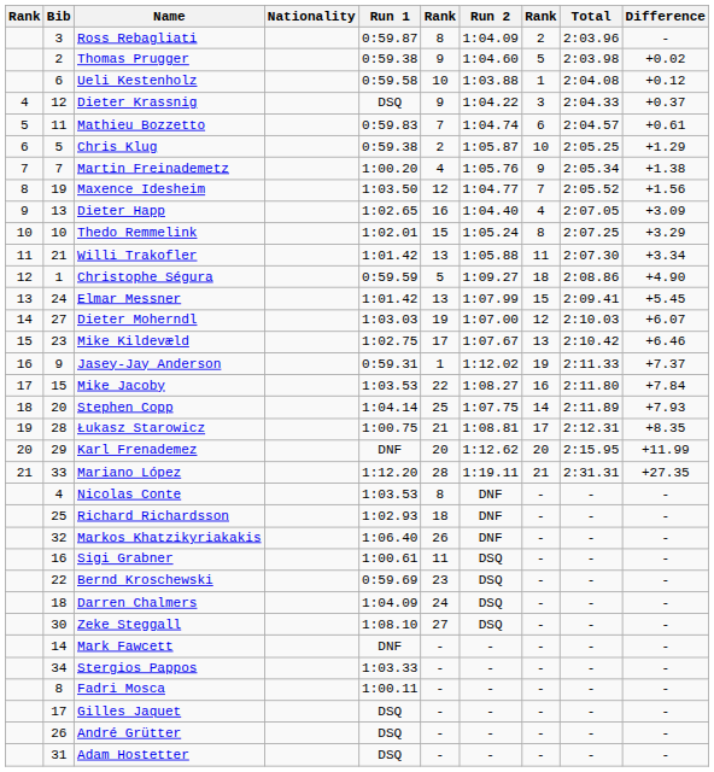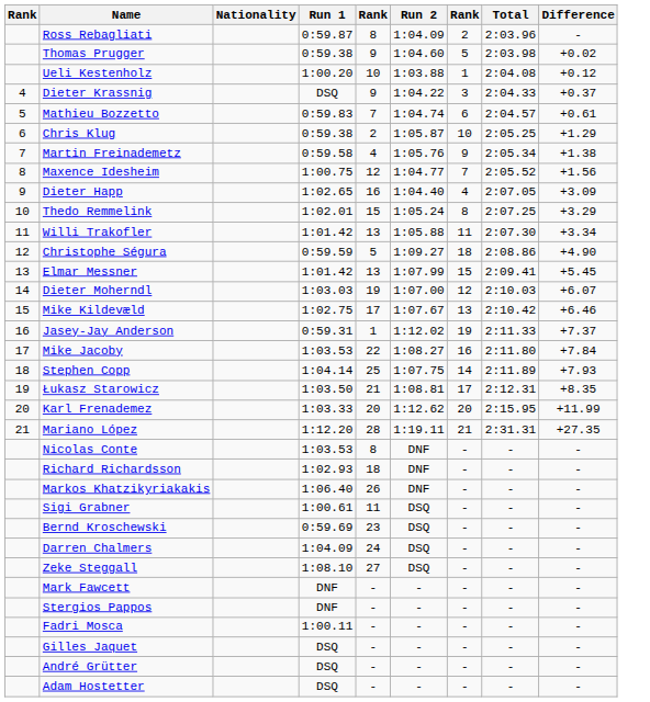- column: Bib | 3 | 2 | 6 | 12 | 11 | 5 | 7 | 19 | 13 | 10 | 21 | 1 | 24 | 27 | 23 | 9 | 15 | 20 | 28 | 29 | 33 | 4 | 25 | 32 | 16 | 22 | 18 | 30 | 14 | 34 | 8 | 17 | 26 | 31
Ueli Kestenholz | Run 1: 0:59.58 -> 1:00.20
Martin Freinademetz | Run 1: 1:00.20 -> 0:59.58
Maxence Idesheim | Run 1: 1:03.50 -> 1:00.75
Łukasz Starowicz | Run 1: 1:00.75 -> 1:03.50
Karl Frenademez | Run 1: DNF -> 1:03.33
Stergios Pappos | Run 1: 1:03.33 -> DNF
